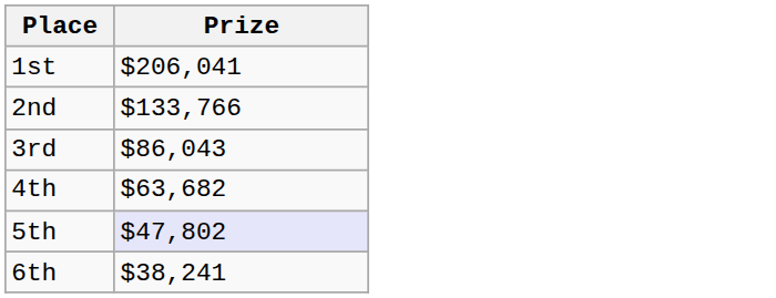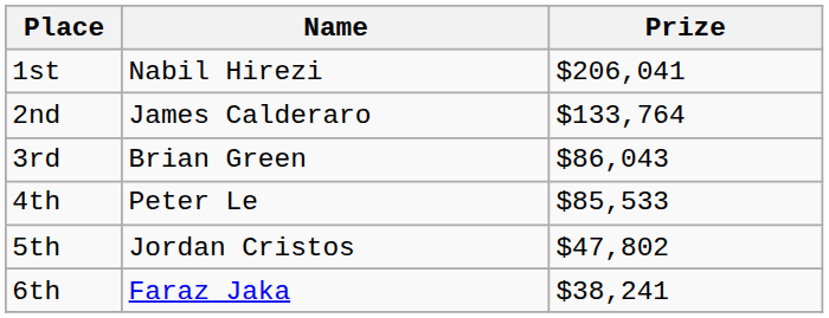+ column: Name | Nabil Hirezi | James Calderaro | Brian Green | Peter Le | Jordan Cristos | Faraz Jaka
2nd | Prize: $133,766 -> $133,764
4th | Prize: $63,682 -> $85,533
5th | Prize: lavender background -> no background
